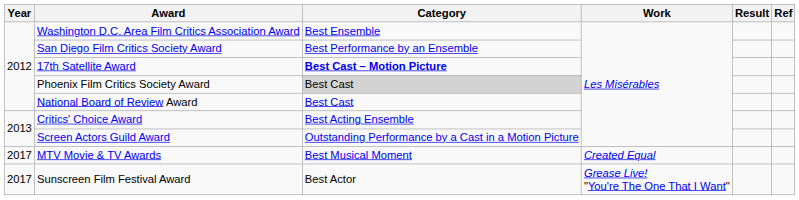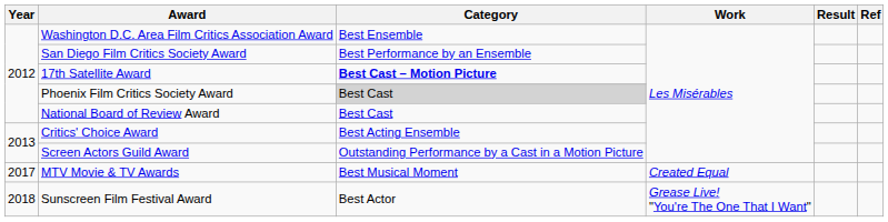Sunscreen Film Festival Award | Year: 2017 -> 2018
